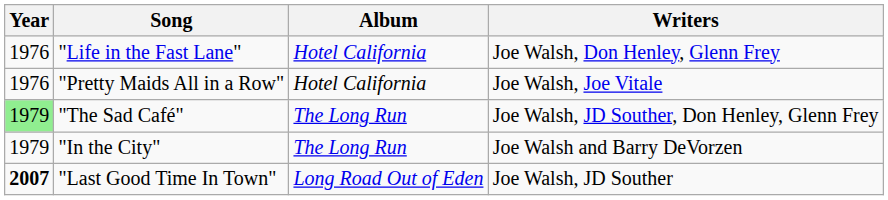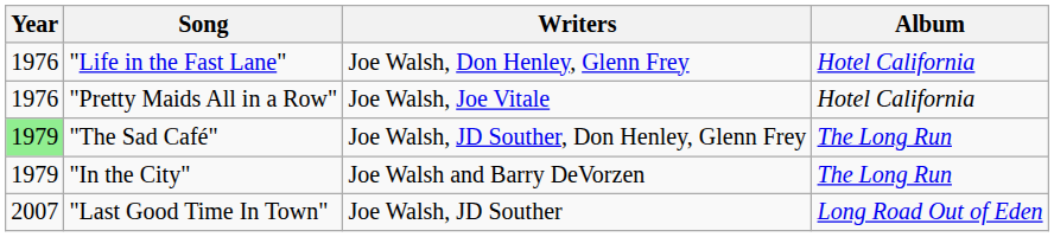columns swapped: Writers <-> Album
"Last Good Time In Town" | Year: bold -> normal
